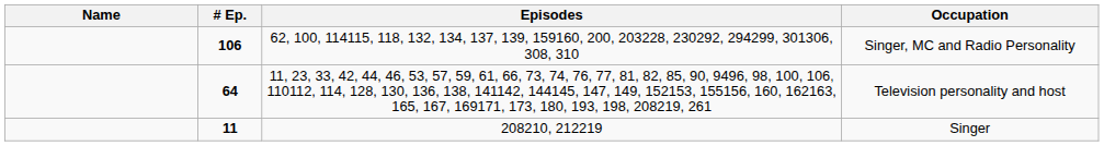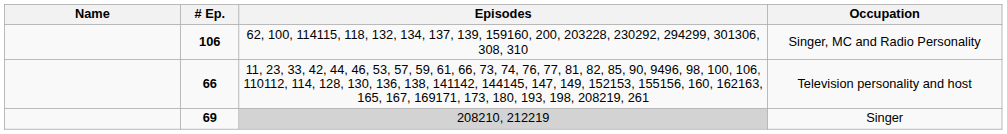Television personality and host | # Ep.: 64 -> 66
Singer | # Ep.: 11 -> 69
Singer | Episodes: no background -> lightgrey background
